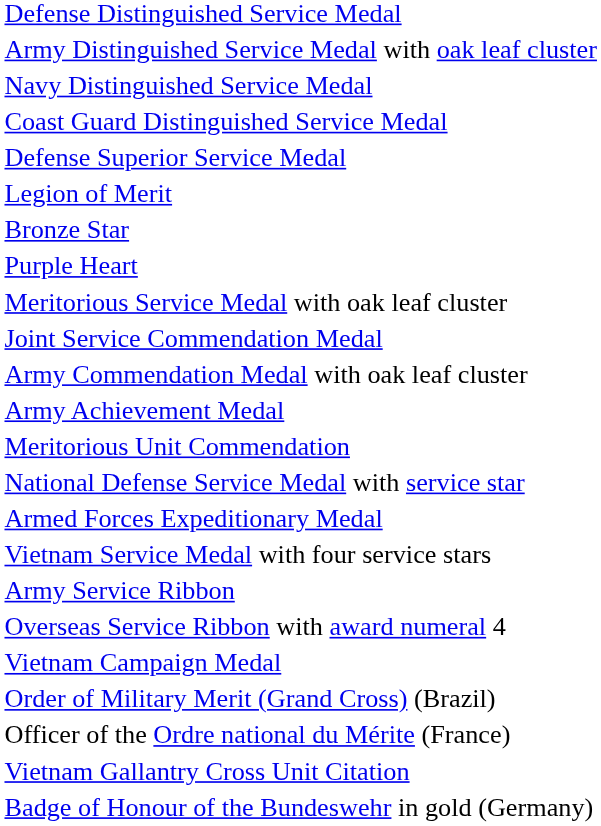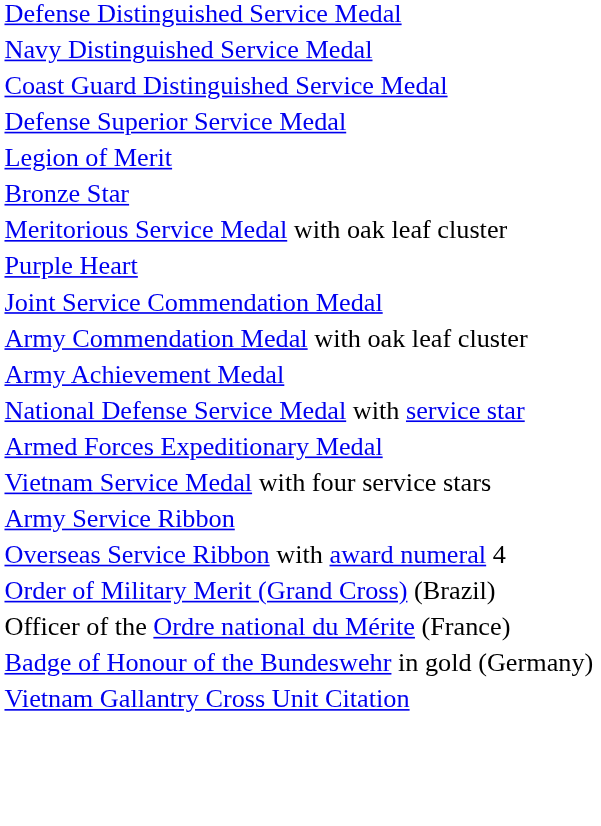- row: Army Distinguished Service Medal with oak leaf cluster
rows swapped: Purple Heart <-> Meritorious Service Medal with oak leaf cluster
- row: Meritorious Unit Commendation
- row: Vietnam Campaign Medal
rows swapped: Badge of Honour of the Bundeswehr in gold (Germany) <-> Vietnam Gallantry Cross Unit Citation
